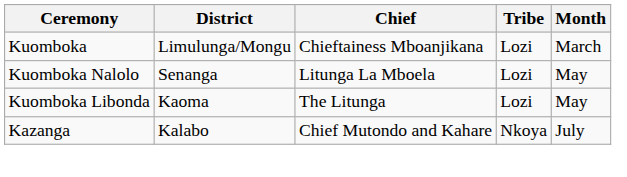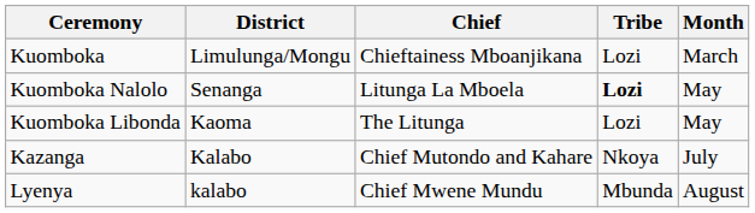Kuomboka Nalolo | Tribe: normal -> bold
+ row: Lyenya | kalabo | Chief Mwene Mundu | Mbunda | August
